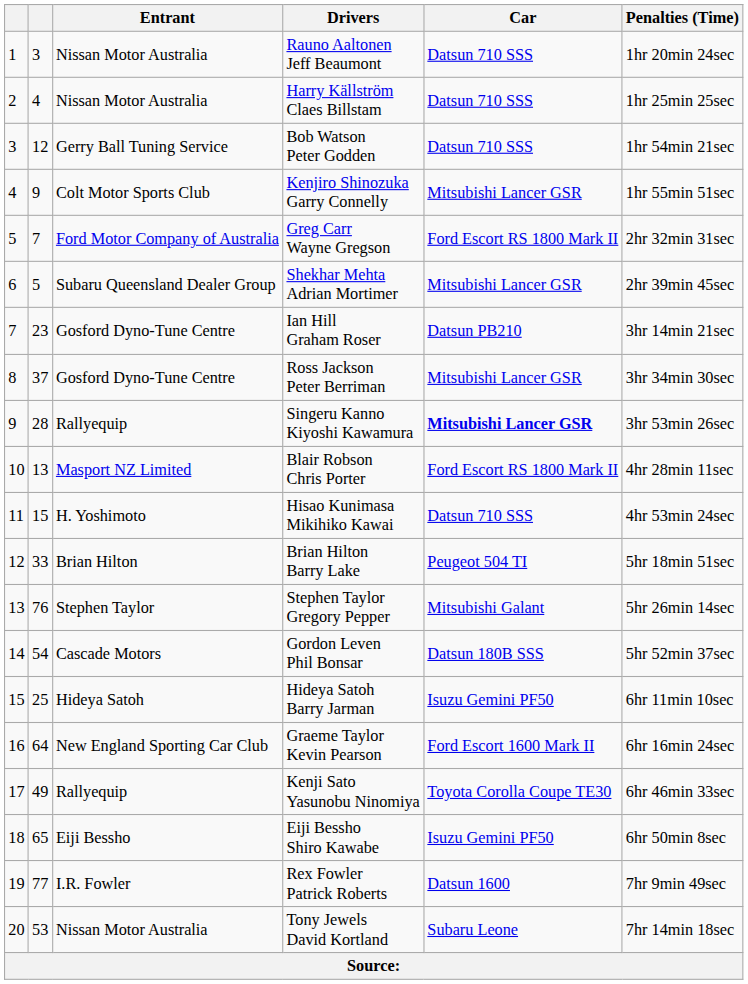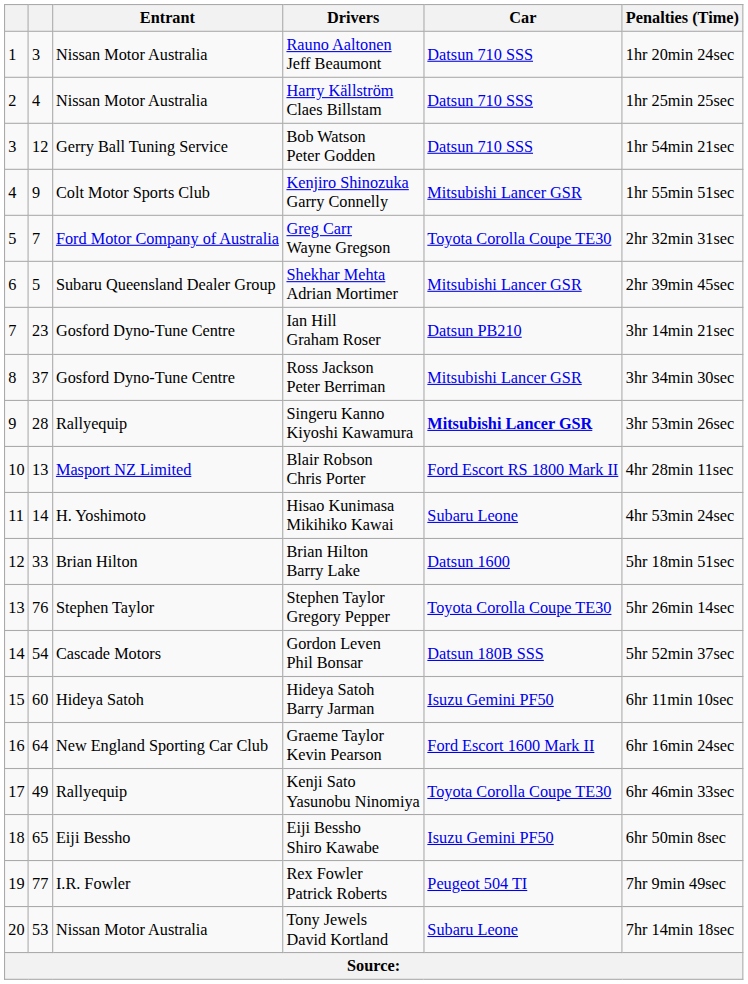Greg Carr Wayne Gregson | Car: Ford Escort RS 1800 Mark II -> Toyota Corolla Coupe TE30
Hisao Kunimasa Mikihiko Kawai | column 2: 15 -> 14
Hisao Kunimasa Mikihiko Kawai | Car: Datsun 710 SSS -> Subaru Leone
Brian Hilton Barry Lake | Car: Peugeot 504 TI -> Datsun 1600
Stephen Taylor Gregory Pepper | Car: Mitsubishi Galant -> Toyota Corolla Coupe TE30
Hideya Satoh Barry Jarman | column 2: 25 -> 60
Rex Fowler Patrick Roberts | Car: Datsun 1600 -> Peugeot 504 TI
